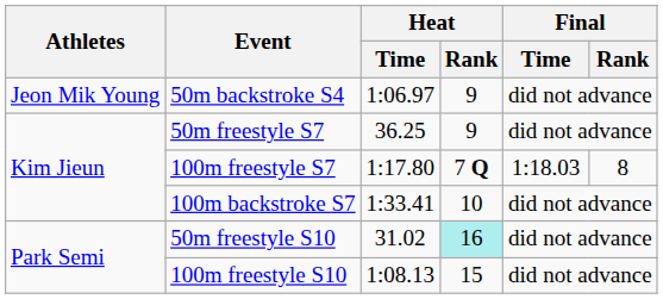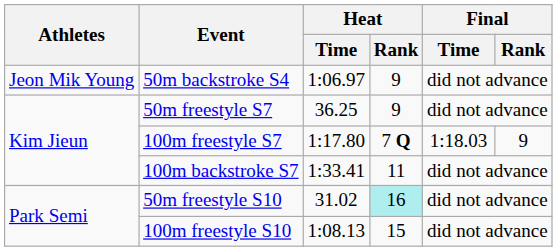100m freestyle S7 | Final / Rank: 8 -> 9
100m backstroke S7 | Heat / Rank: 10 -> 11
